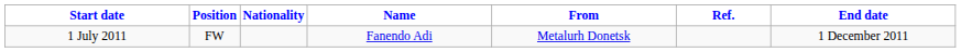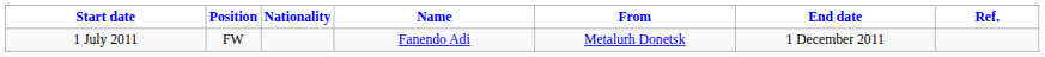columns swapped: End date <-> Ref.
